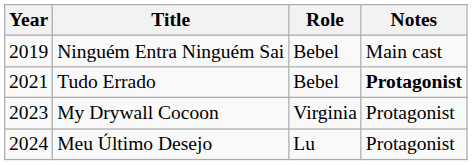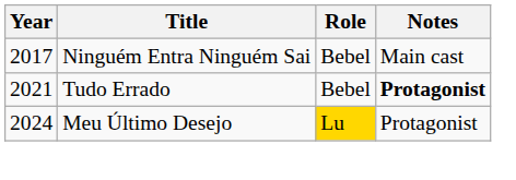Ninguém Entra Ninguém Sai | Year: 2019 -> 2017
- row: 2023 | My Drywall Cocoon | Virginia | Protagonist
Meu Último Desejo | Role: no background -> gold background
